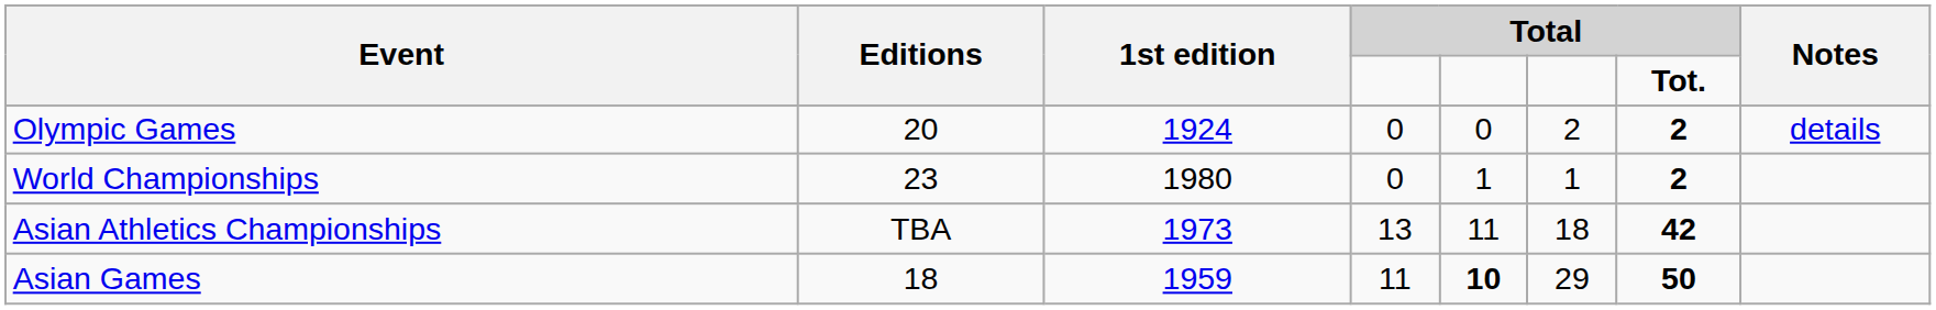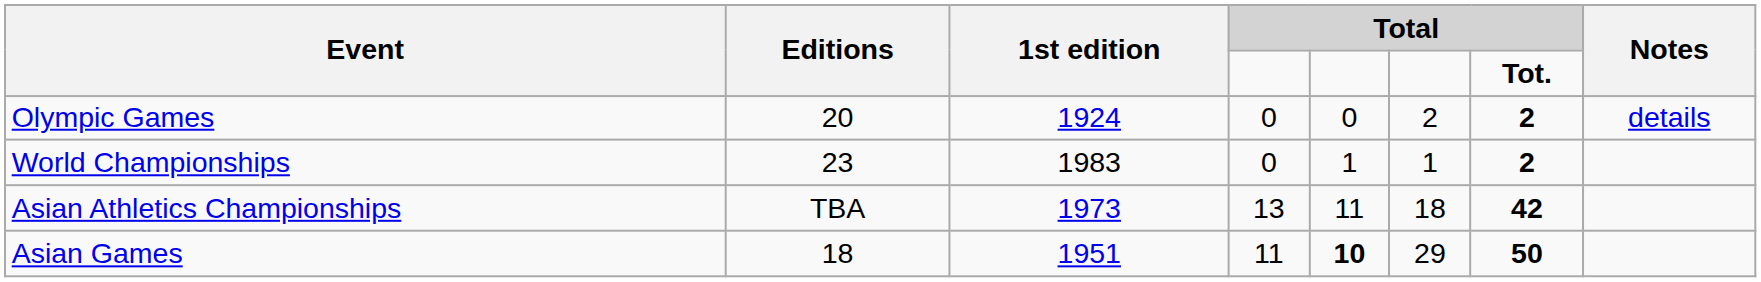World Championships | 1st edition: 1980 -> 1983
Asian Games | 1st edition: 1959 -> 1951
